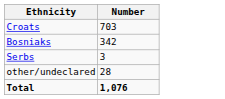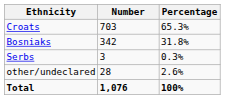+ column: Percentage | 65.3% | 31.8% | 0.3% | 2.6% | 100%
